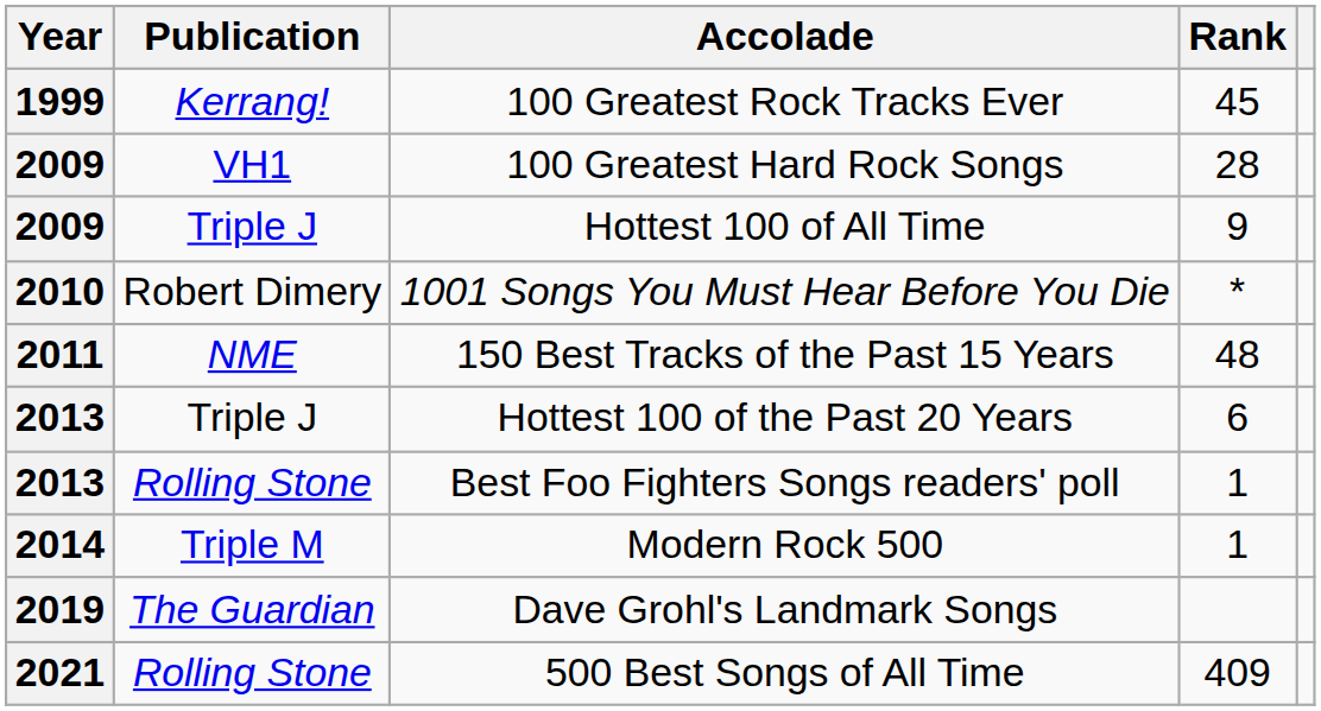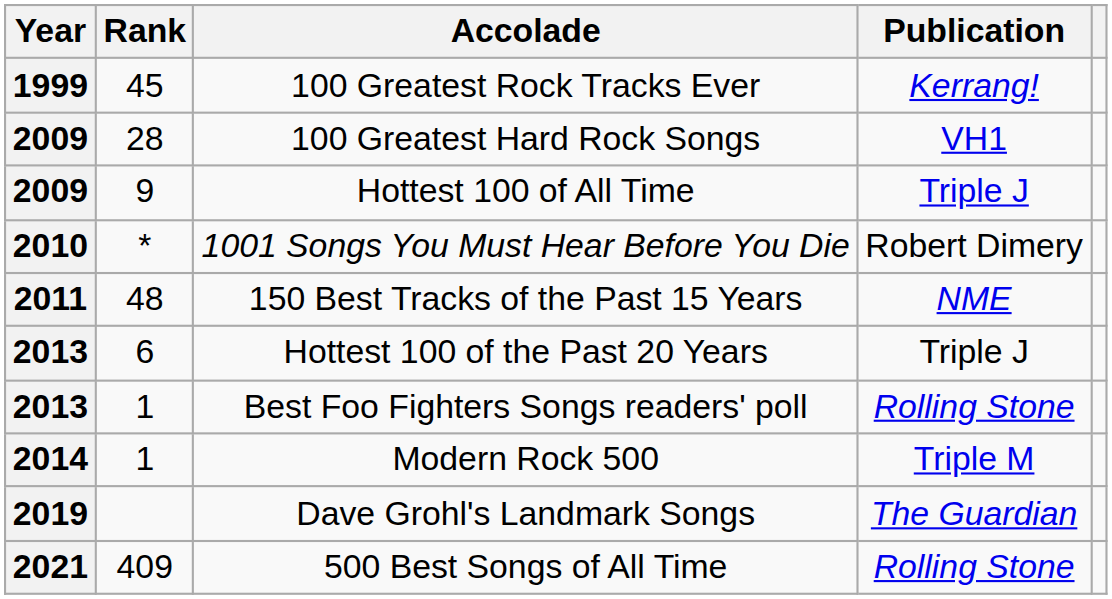columns swapped: Publication <-> Rank
